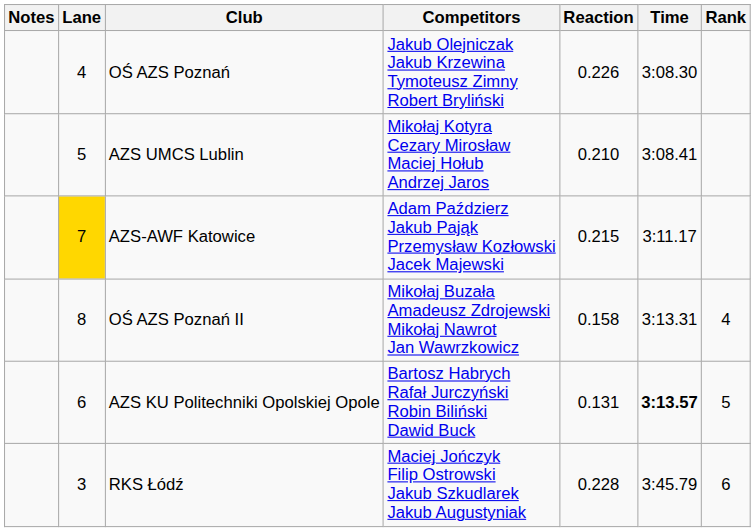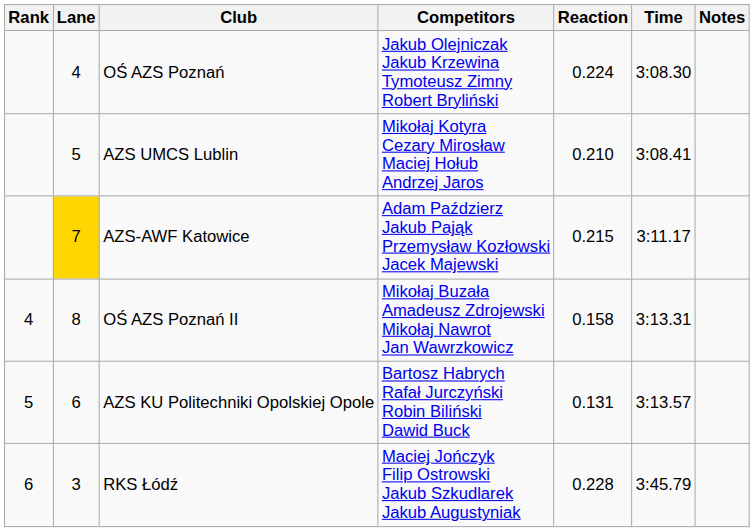columns swapped: Rank <-> Notes
OŚ AZS Poznań | Reaction: 0.226 -> 0.224
AZS KU Politechniki Opolskiej Opole | Time: bold -> normal
